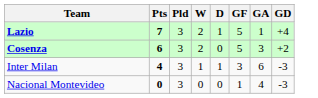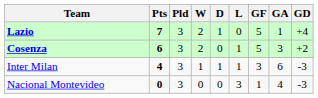+ column: L | 0 | 1 | 1 | 3
